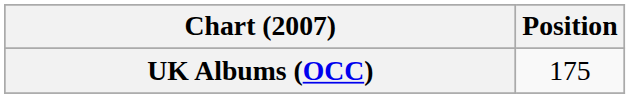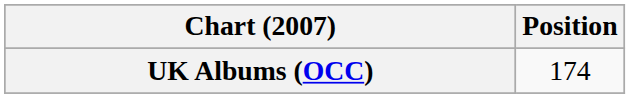UK Albums (OCC) | Position: 175 -> 174
